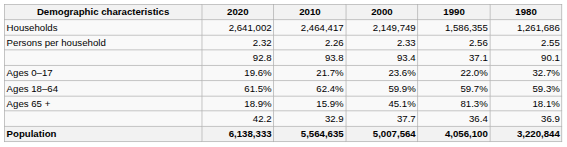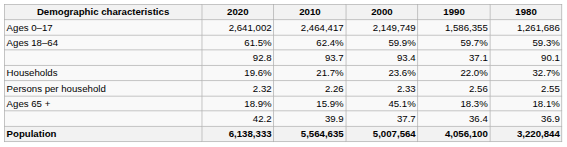2,641,002 | Demographic characteristics: Households -> Ages 0–17
rows swapped: 2.32 <-> 61.5%
92.8 | 2010: 93.8 -> 93.7
19.6% | Demographic characteristics: Ages 0–17 -> Households
18.9% | 1990: 81.3% -> 18.3%
42.2 | 2010: 32.9 -> 39.9
